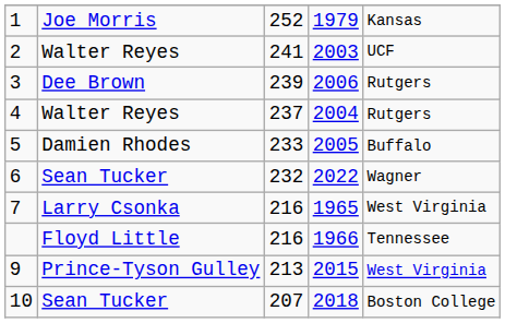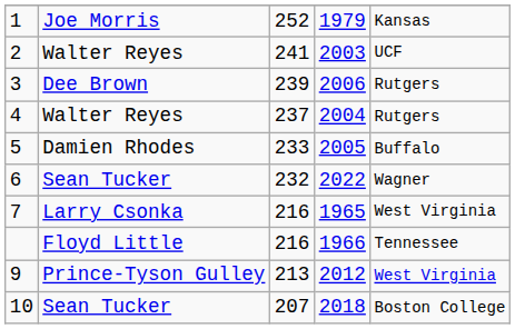9 | column 4: 2015 -> 2012
